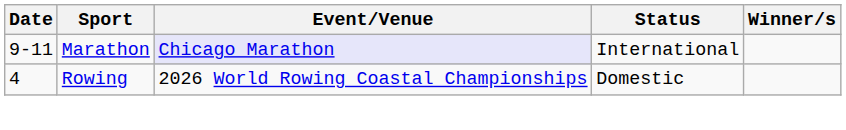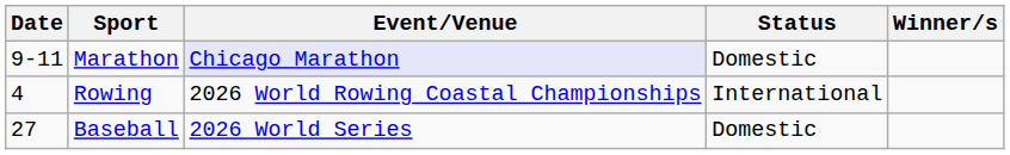Marathon | Status: International -> Domestic
Rowing | Status: Domestic -> International
+ row: 27 | Baseball | 2026 World Series | Domestic
